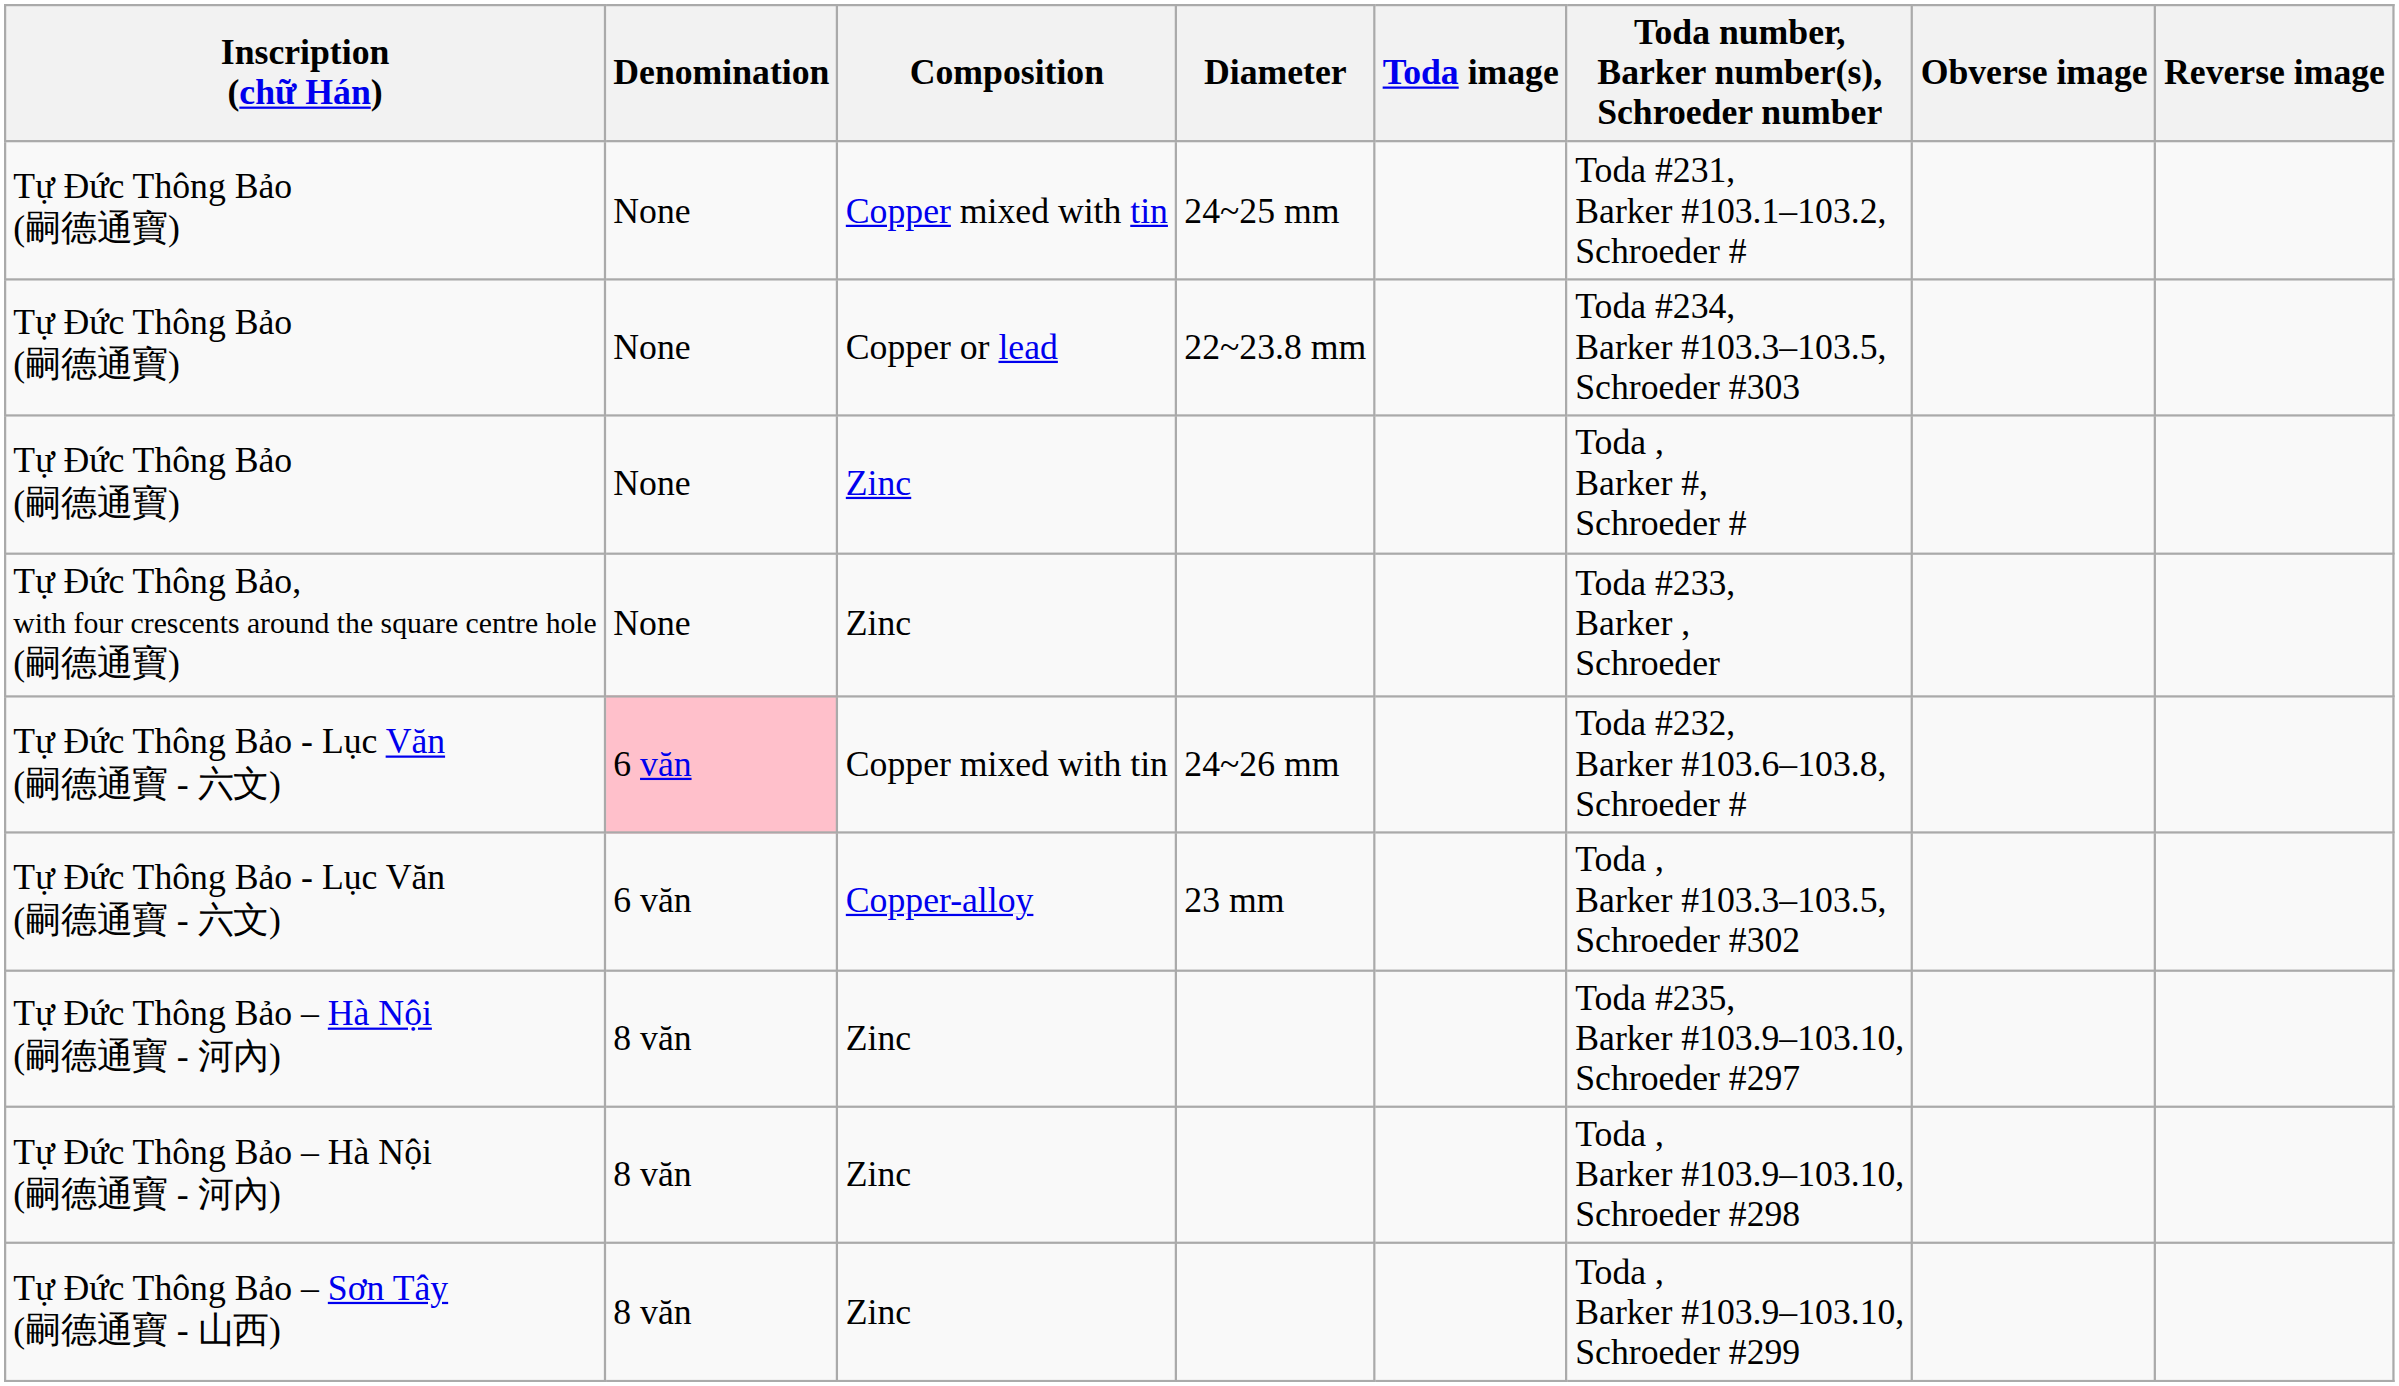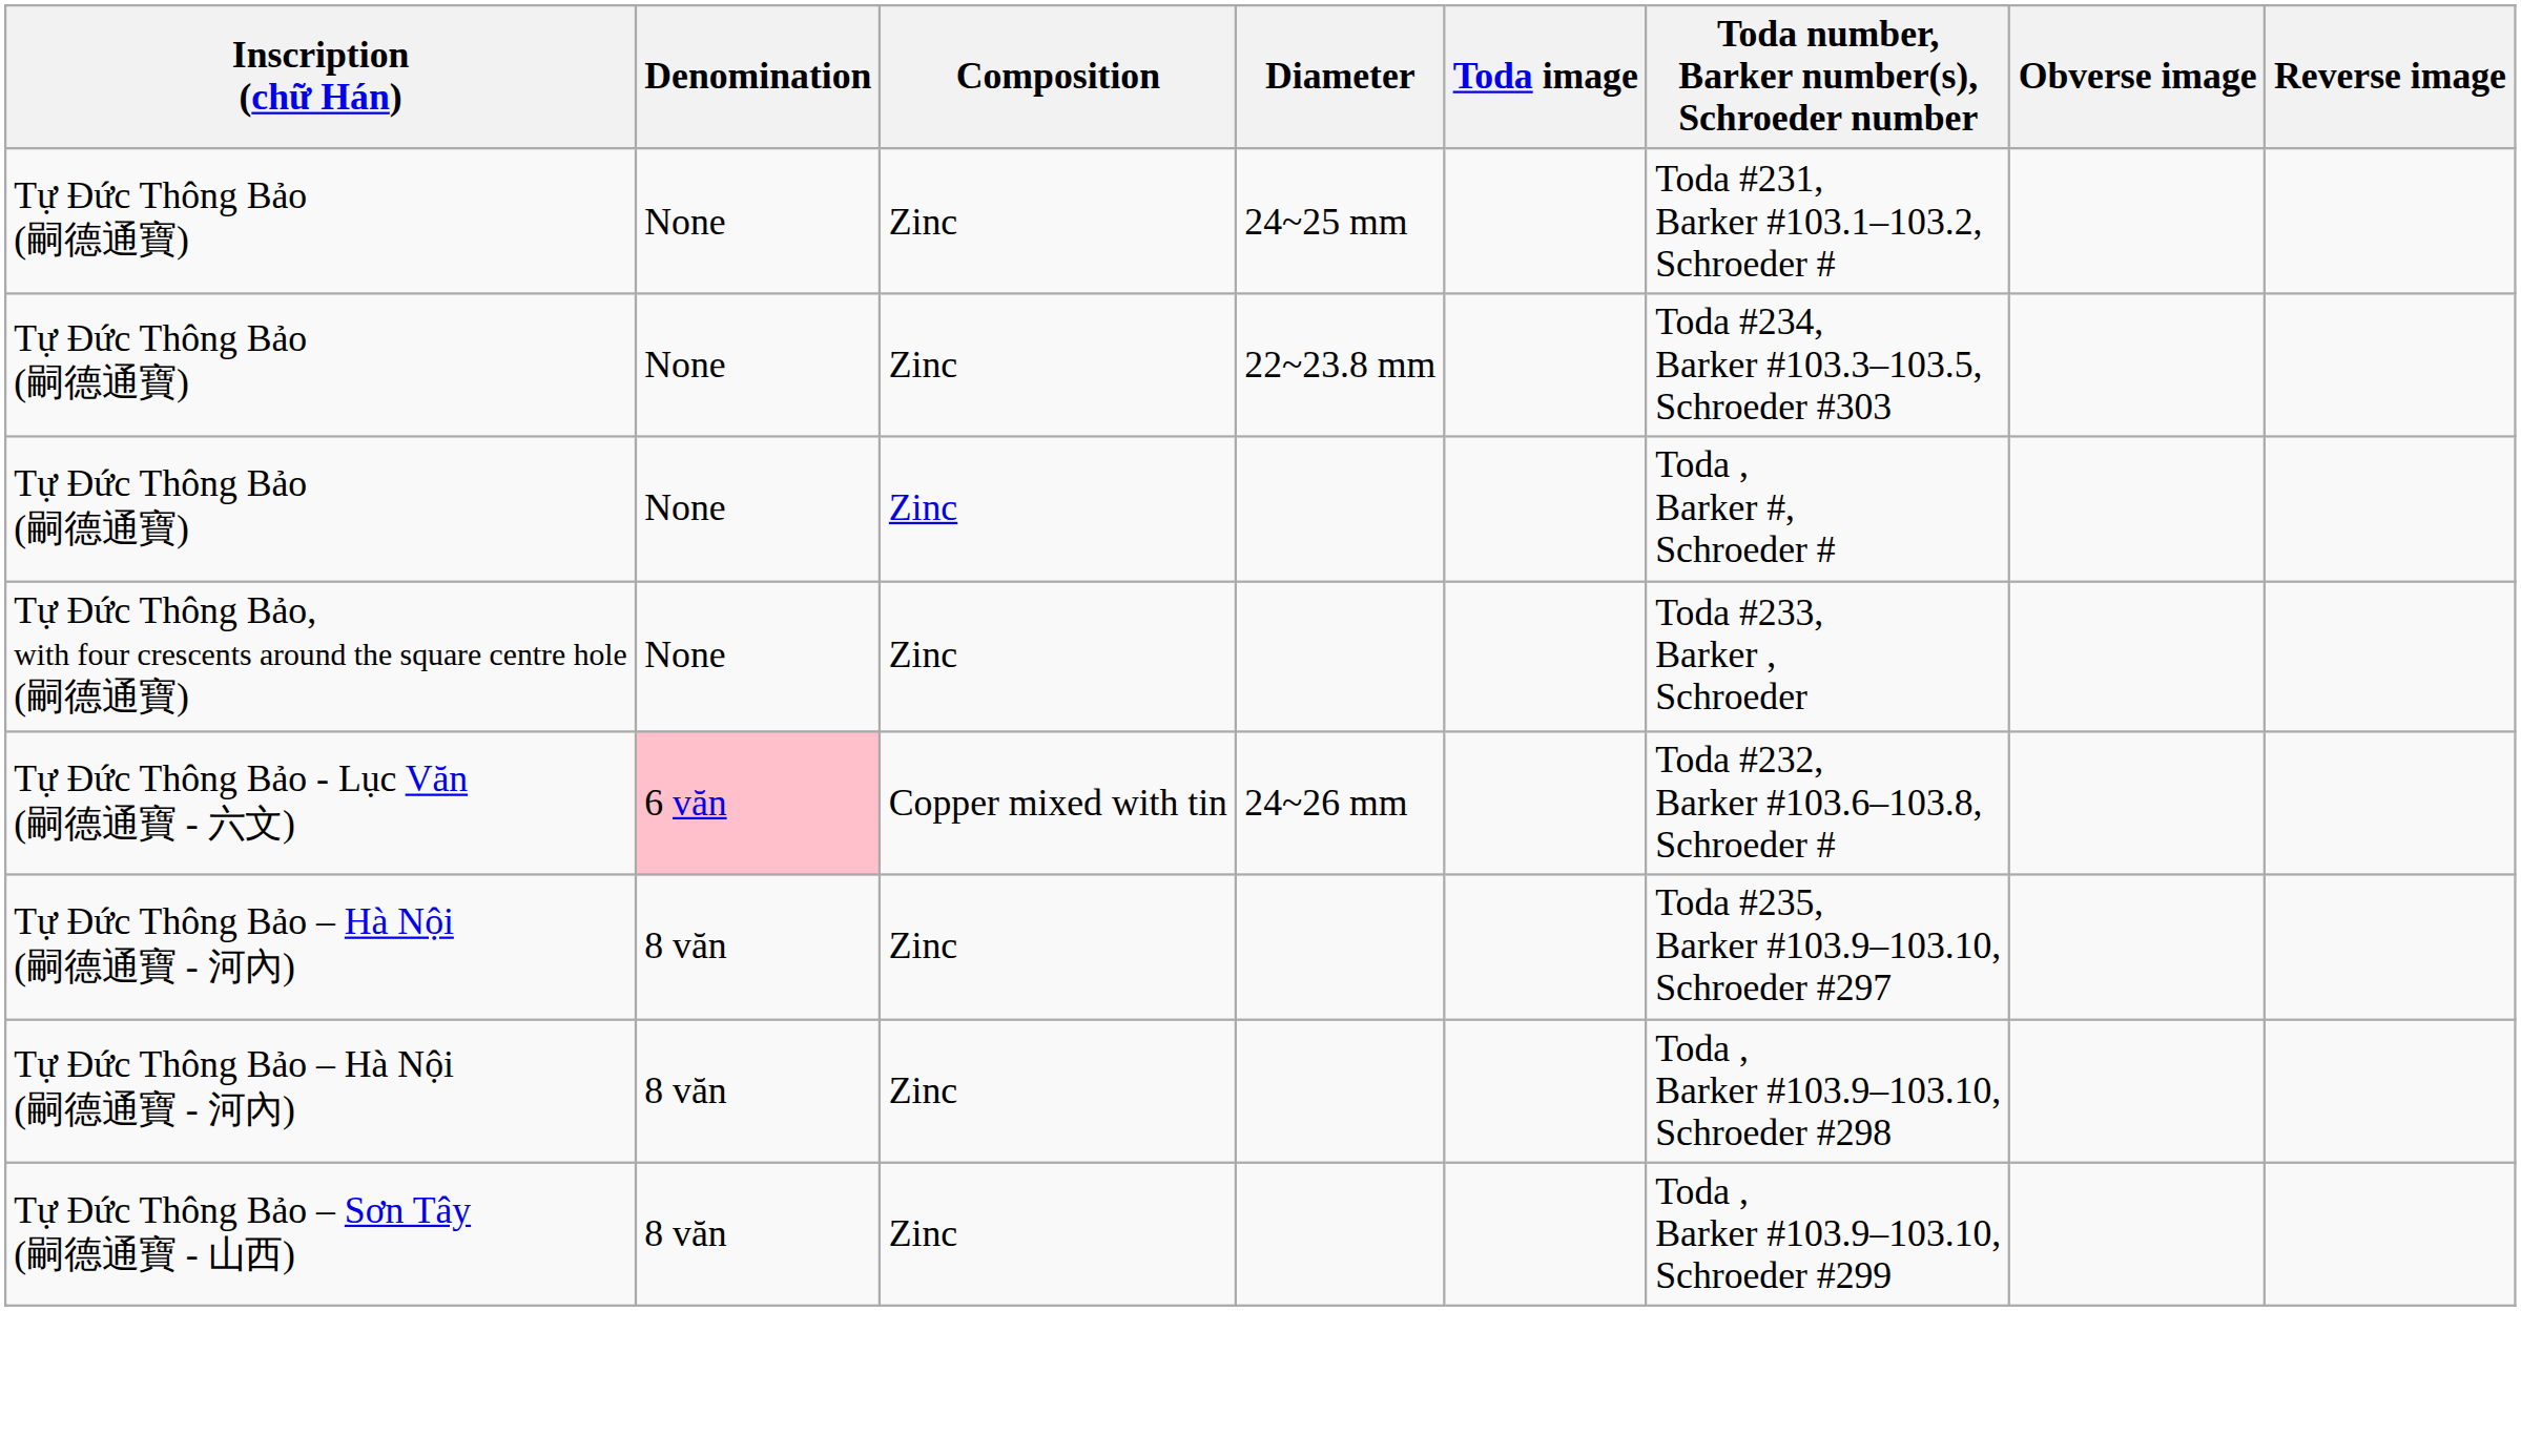Tự Đức Thông Bảo (嗣德通寶) / 24~25 mm | Composition: Copper mixed with tin -> Zinc
Tự Đức Thông Bảo (嗣德通寶) / 22~23.8 mm | Composition: Copper or lead -> Zinc
- row: Tự Đức Thông Bảo - Lục Văn (嗣德通寶 - 六文) | 6 văn | Copper-alloy | 23 mm | Toda , Barker #103.3–103.5, Schroeder #302
